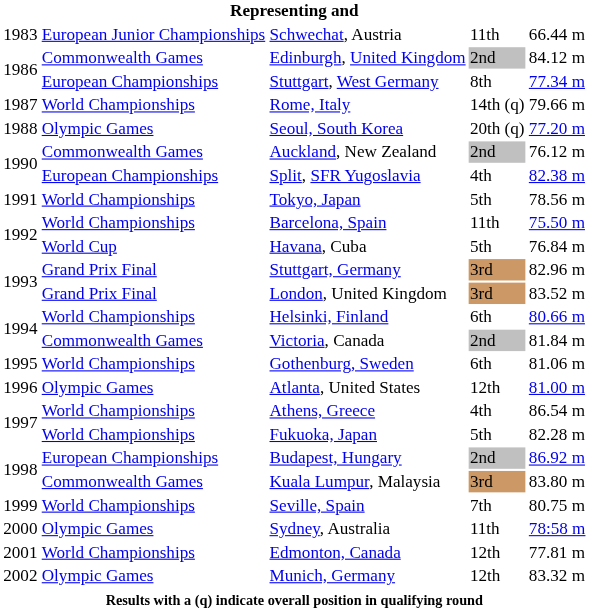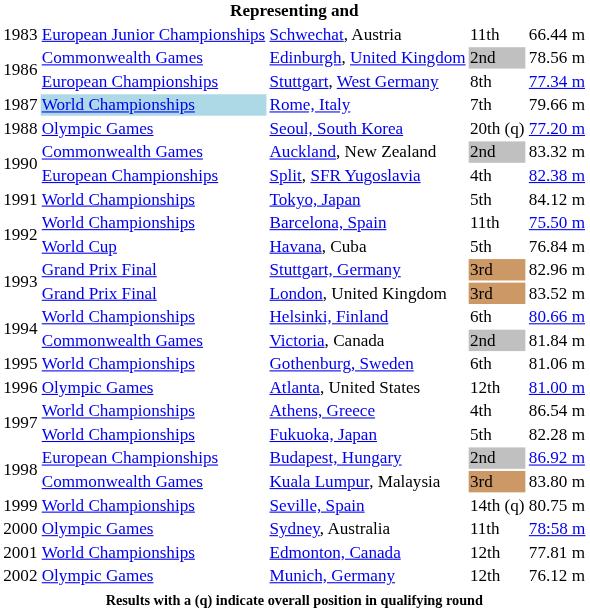Edinburgh, United Kingdom | column 5: 84.12 m -> 78.56 m
Rome, Italy | column 2: no background -> lightblue background
Rome, Italy | column 4: 14th (q) -> 7th
Auckland, New Zealand | column 5: 76.12 m -> 83.32 m
Tokyo, Japan | column 5: 78.56 m -> 84.12 m
Seville, Spain | column 4: 7th -> 14th (q)
Munich, Germany | column 5: 83.32 m -> 76.12 m
